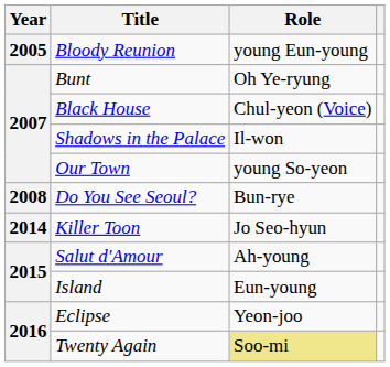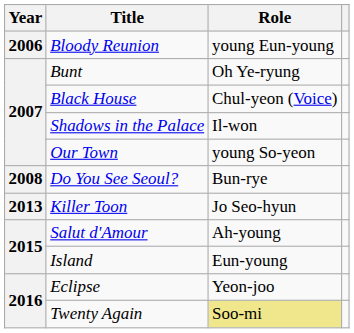Bloody Reunion | Year: 2005 -> 2006
Killer Toon | Year: 2014 -> 2013
